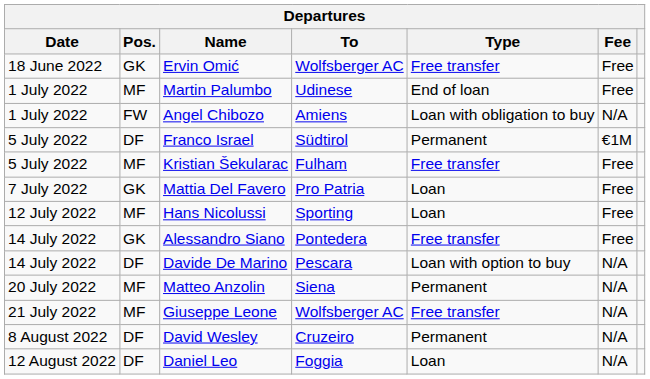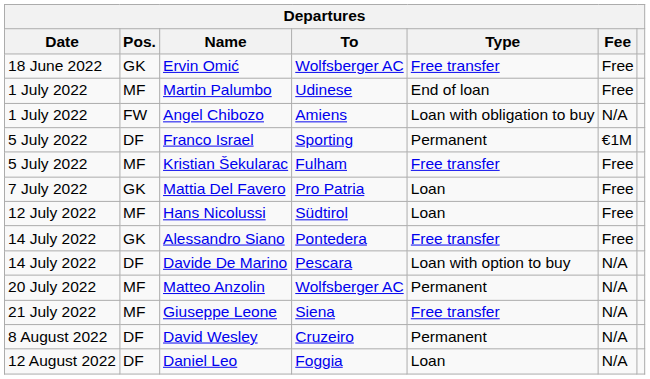Franco Israel | To: Südtirol -> Sporting
Hans Nicolussi | To: Sporting -> Südtirol
Matteo Anzolin | To: Siena -> Wolfsberger AC
Giuseppe Leone | To: Wolfsberger AC -> Siena
